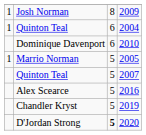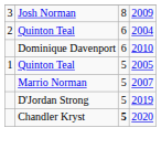2009 | column 1: 1 -> 3
2004 | column 1: 1 -> 2
2005 | column 2: Marrio Norman -> Quinton Teal
2007 | column 2: Quinton Teal -> Marrio Norman
- row: Alex Scearce | 5 | 2016
2019 | column 2: Chandler Kryst -> D'Jordan Strong
2020 | column 2: D'Jordan Strong -> Chandler Kryst
